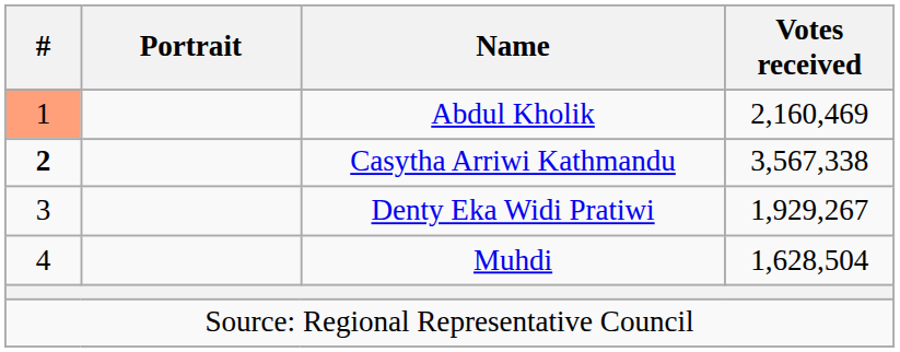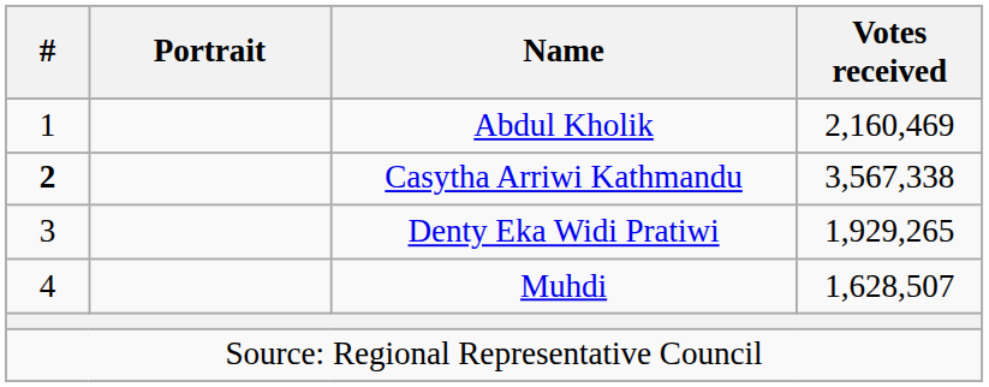Abdul Kholik | #: lightsalmon background -> no background
Denty Eka Widi Pratiwi | Votes received: 1,929,267 -> 1,929,265
Muhdi | Votes received: 1,628,504 -> 1,628,507
